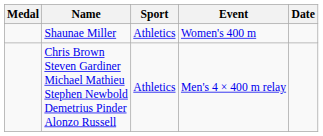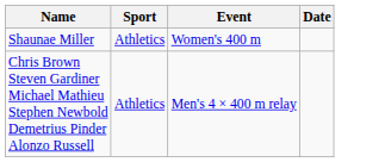- column: Medal
